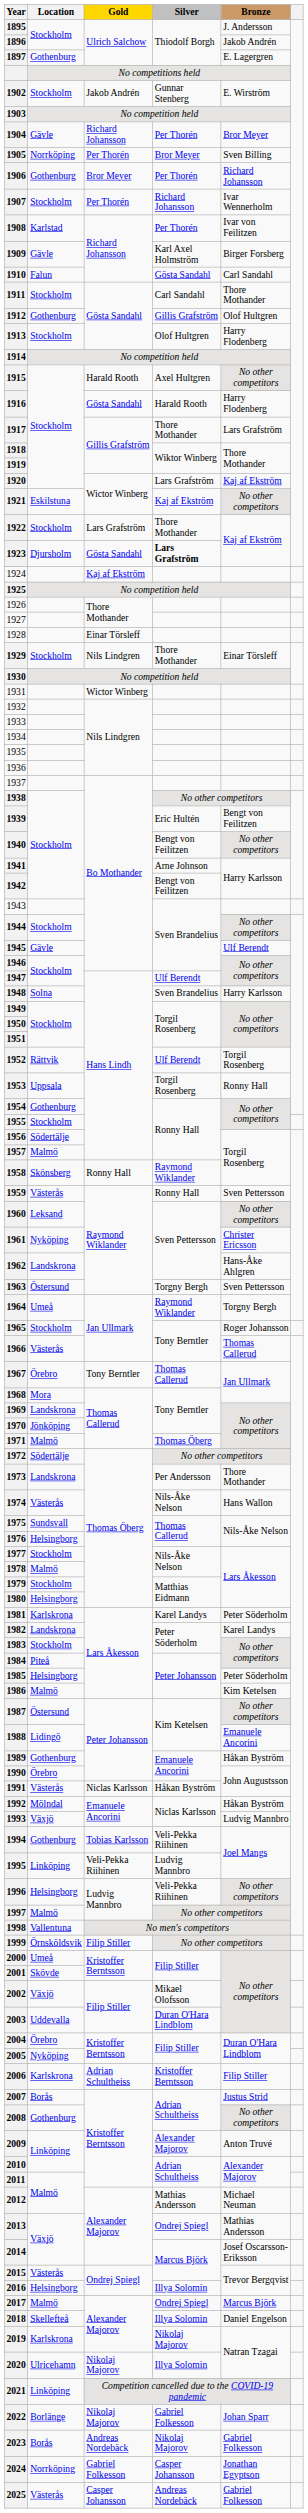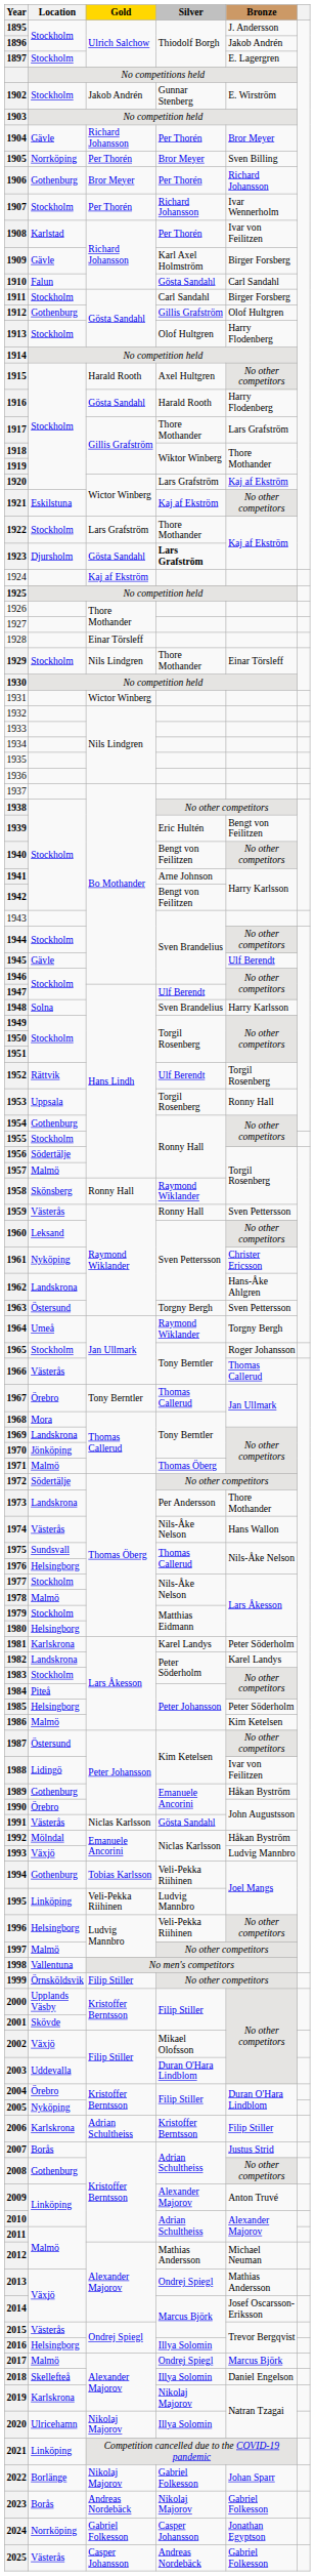1897 | Location: Gothenburg -> Stockholm
1911 | Bronze: Thore Mothander -> Birger Forsberg
1988 | Bronze: Emanuele Ancorini -> Ivar von Feilitzen
1991 | Silver: Håkan Byström -> Gösta Sandahl
2000 | Location: Umeå -> Upplands Väsby
